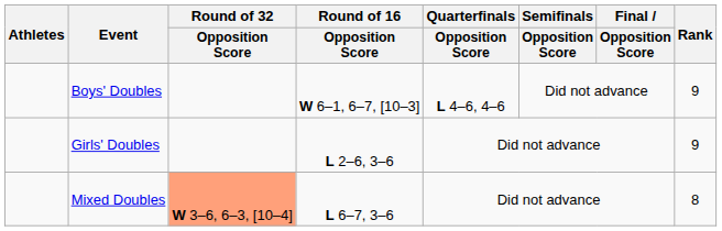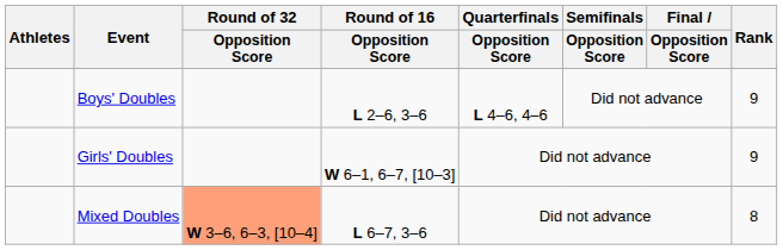Boys' Doubles | Round of 16 / Opposition Score: W 6–1, 6–7, [10–3] -> L 2–6, 3–6
Girls' Doubles | Round of 16 / Opposition Score: L 2–6, 3–6 -> W 6–1, 6–7, [10–3]
